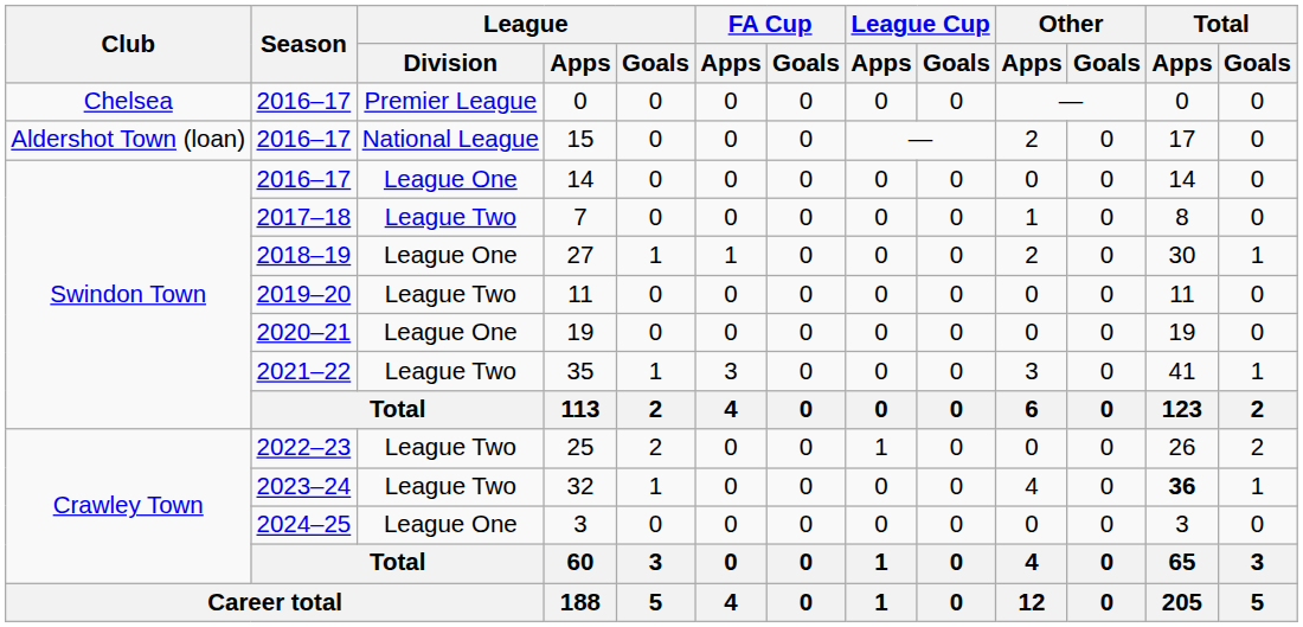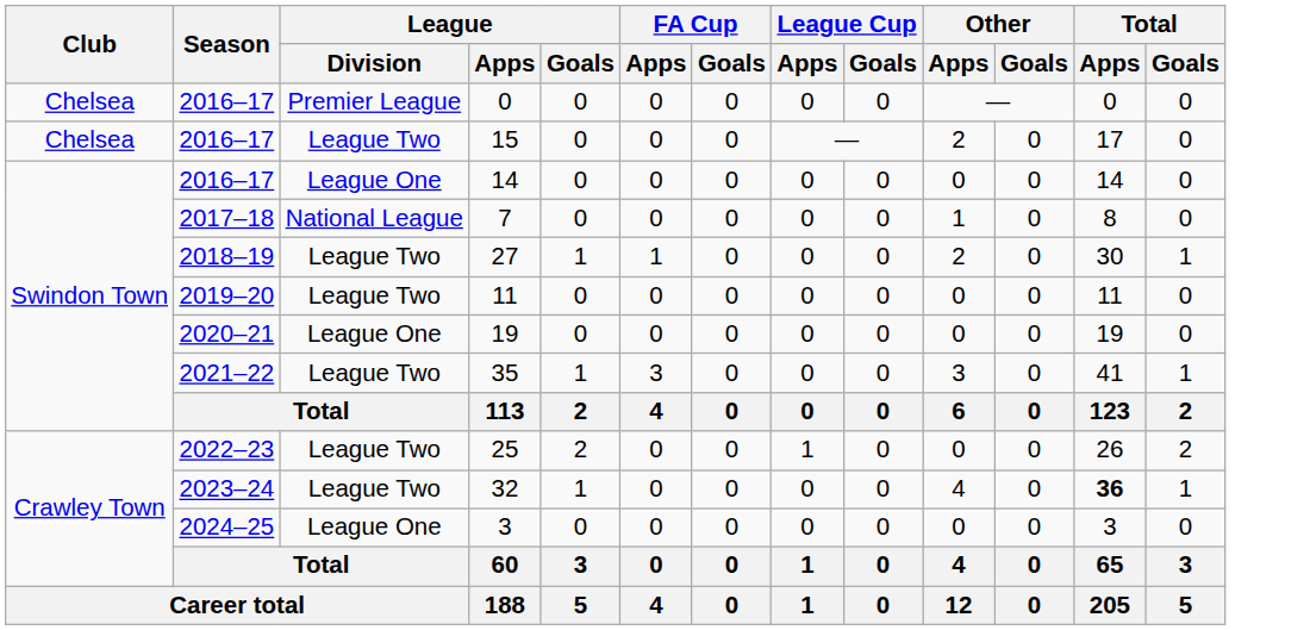15 | Club: Aldershot Town (loan) -> Chelsea
15 | League / Division: National League -> League Two
7 | League / Division: League Two -> National League
27 | League / Division: League One -> League Two
